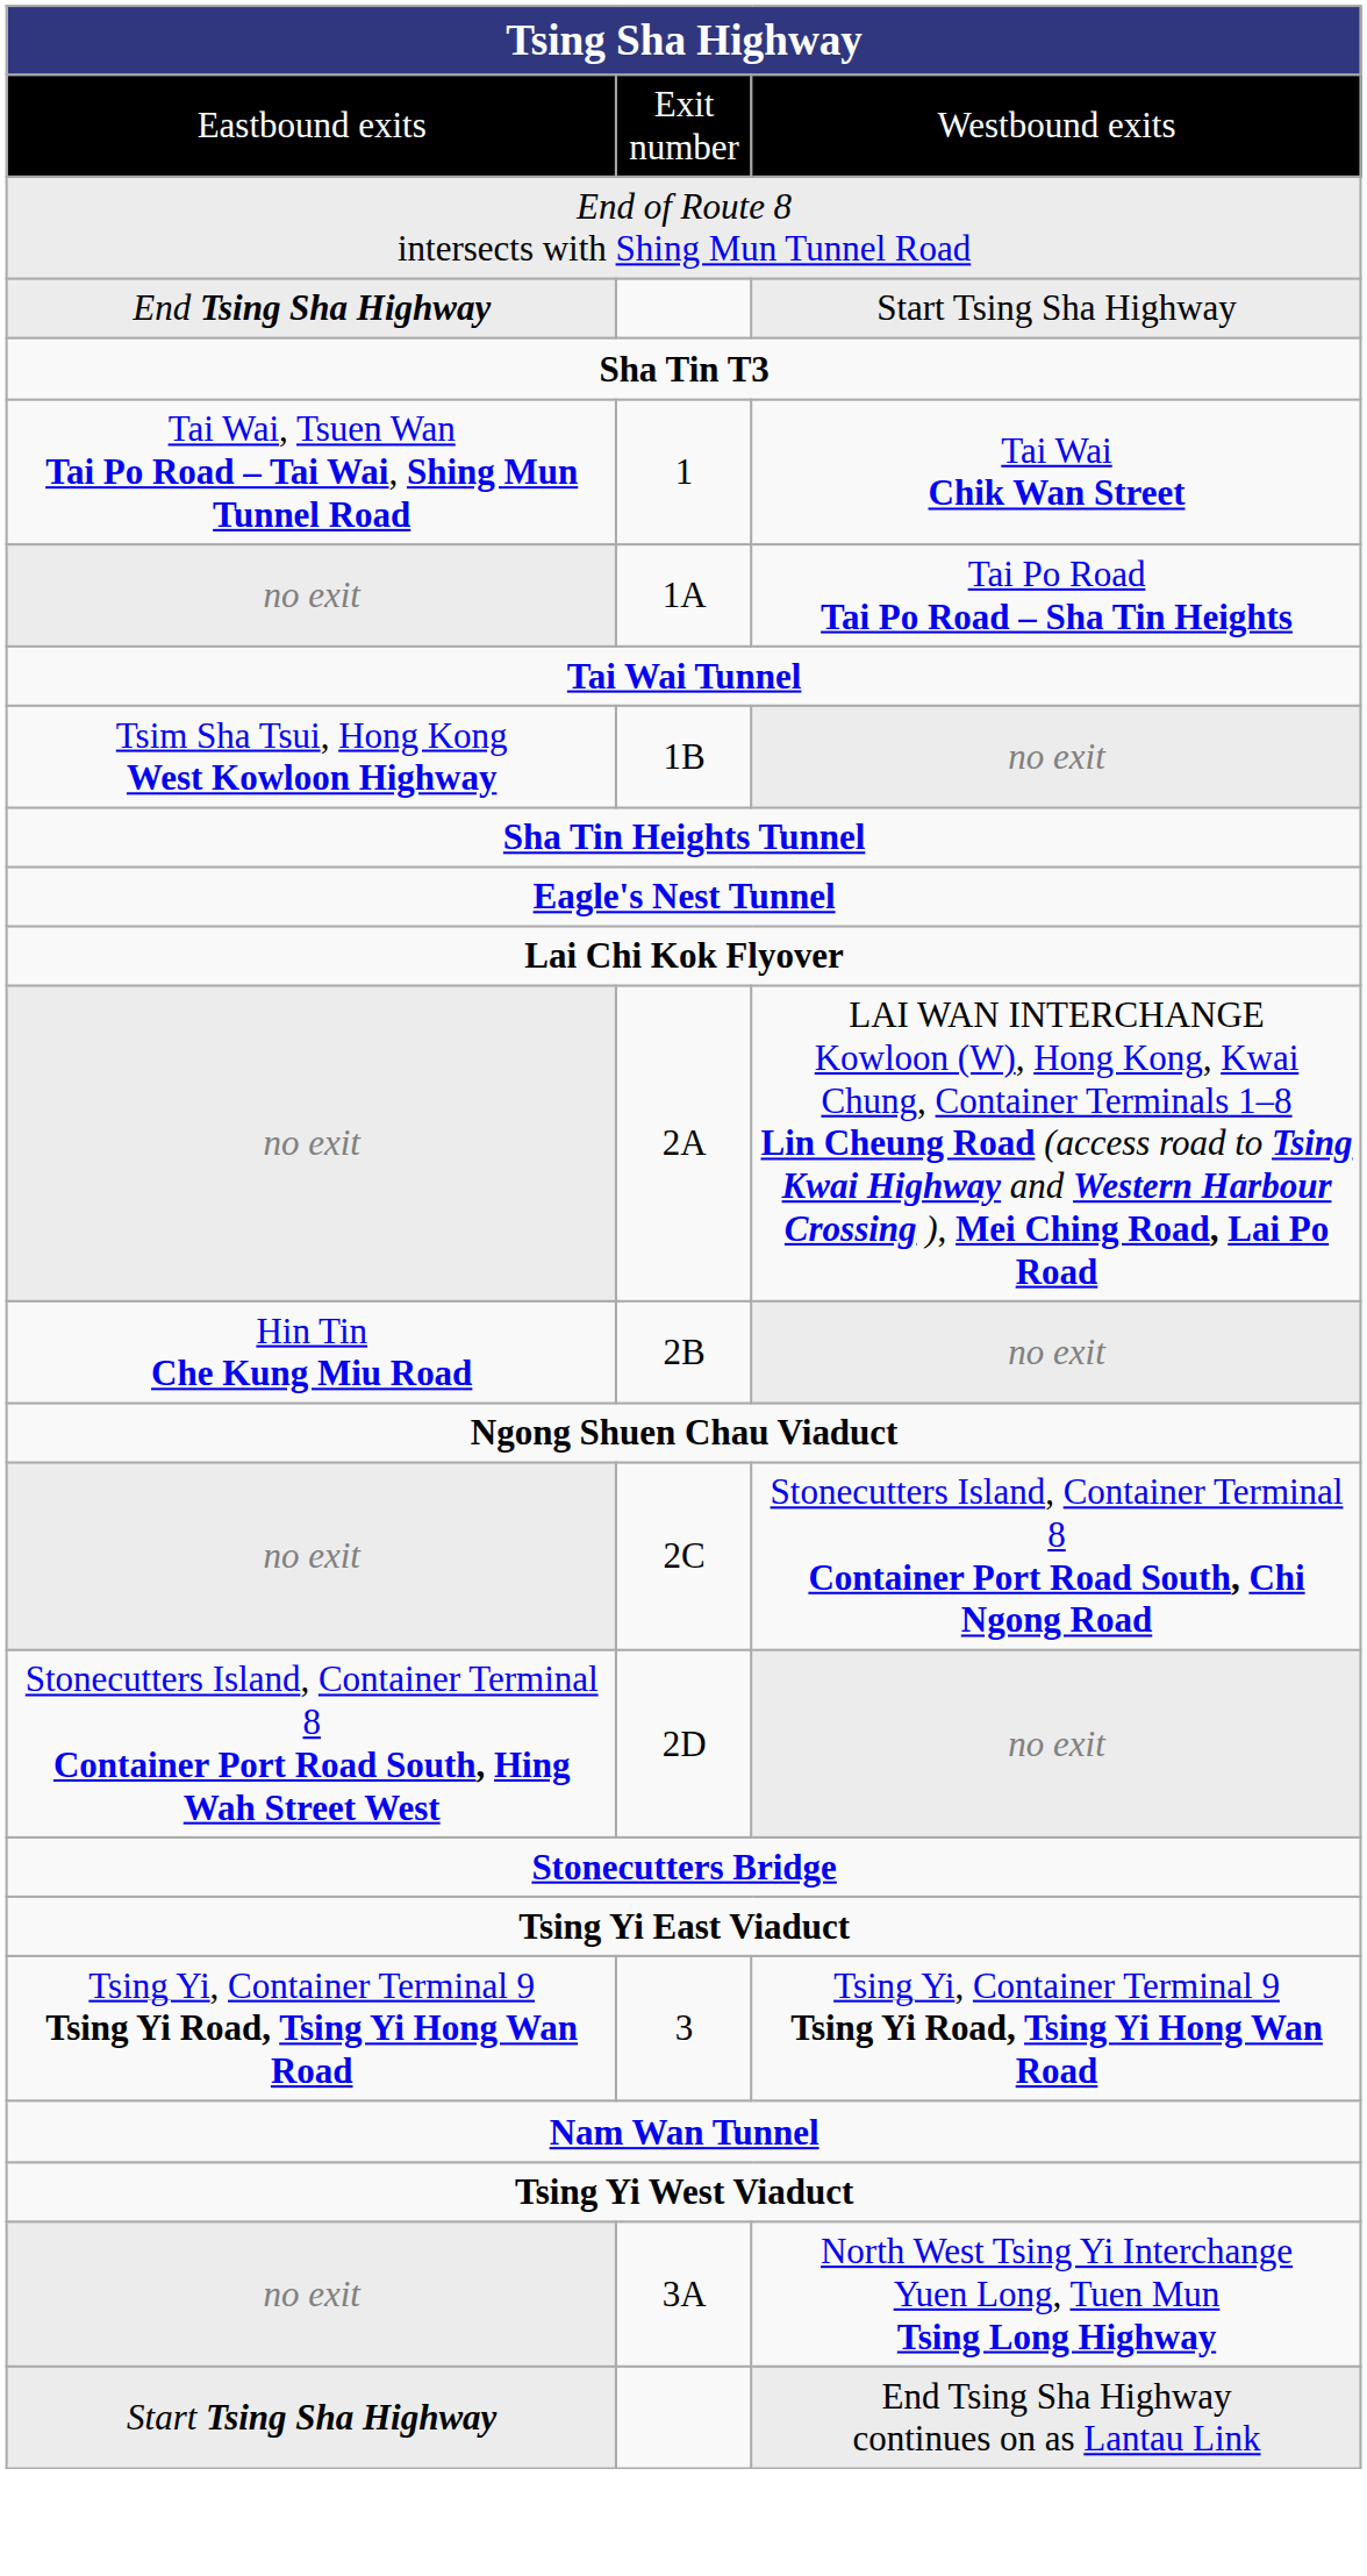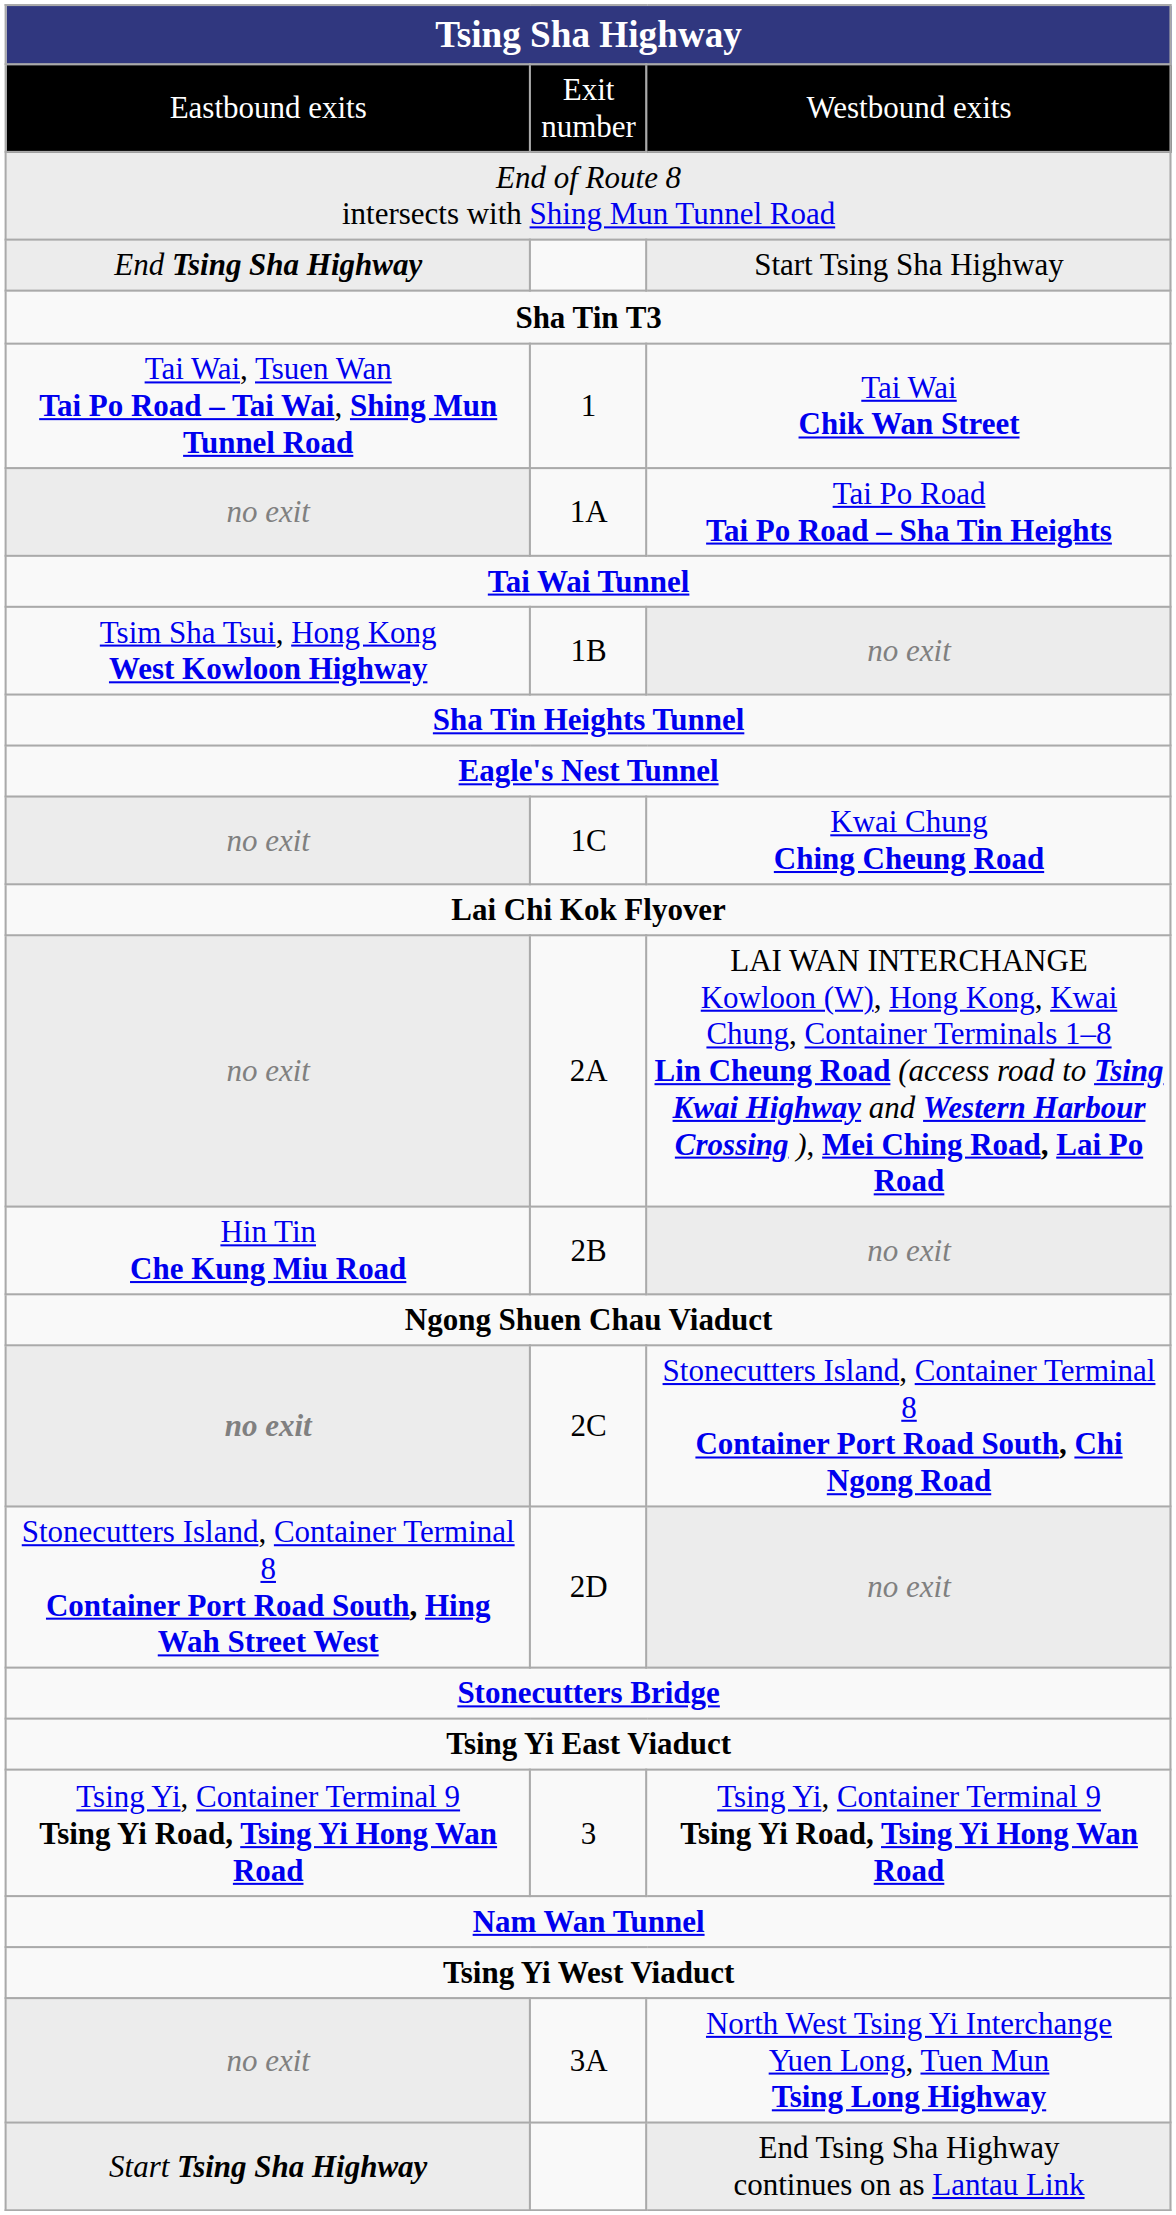+ row: no exit | 1C | Kwai Chung Ching Cheung Road
2C | column 1: normal -> bold
